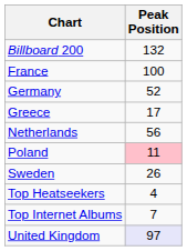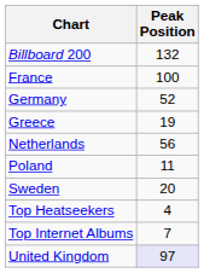Greece | Peak Position: 17 -> 19
Poland | Peak Position: pink background -> no background
Sweden | Peak Position: 26 -> 20
